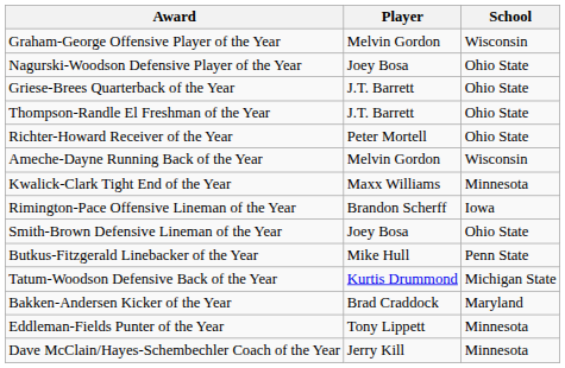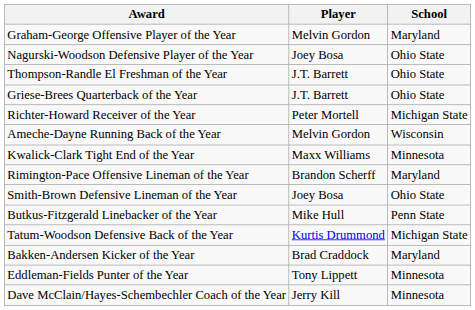Graham-George Offensive Player of the Year | School: Wisconsin -> Maryland
rows swapped: Thompson-Randle El Freshman of the Year <-> Griese-Brees Quarterback of the Year
Richter-Howard Receiver of the Year | School: Ohio State -> Michigan State
Rimington-Pace Offensive Lineman of the Year | School: Iowa -> Maryland
